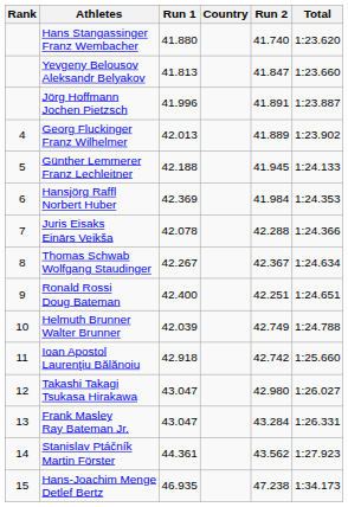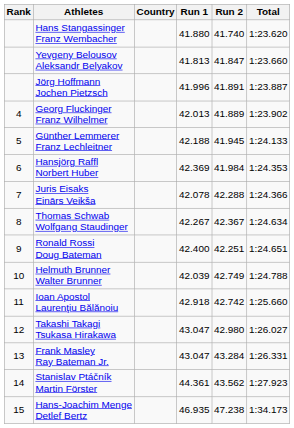columns swapped: Country <-> Run 1
